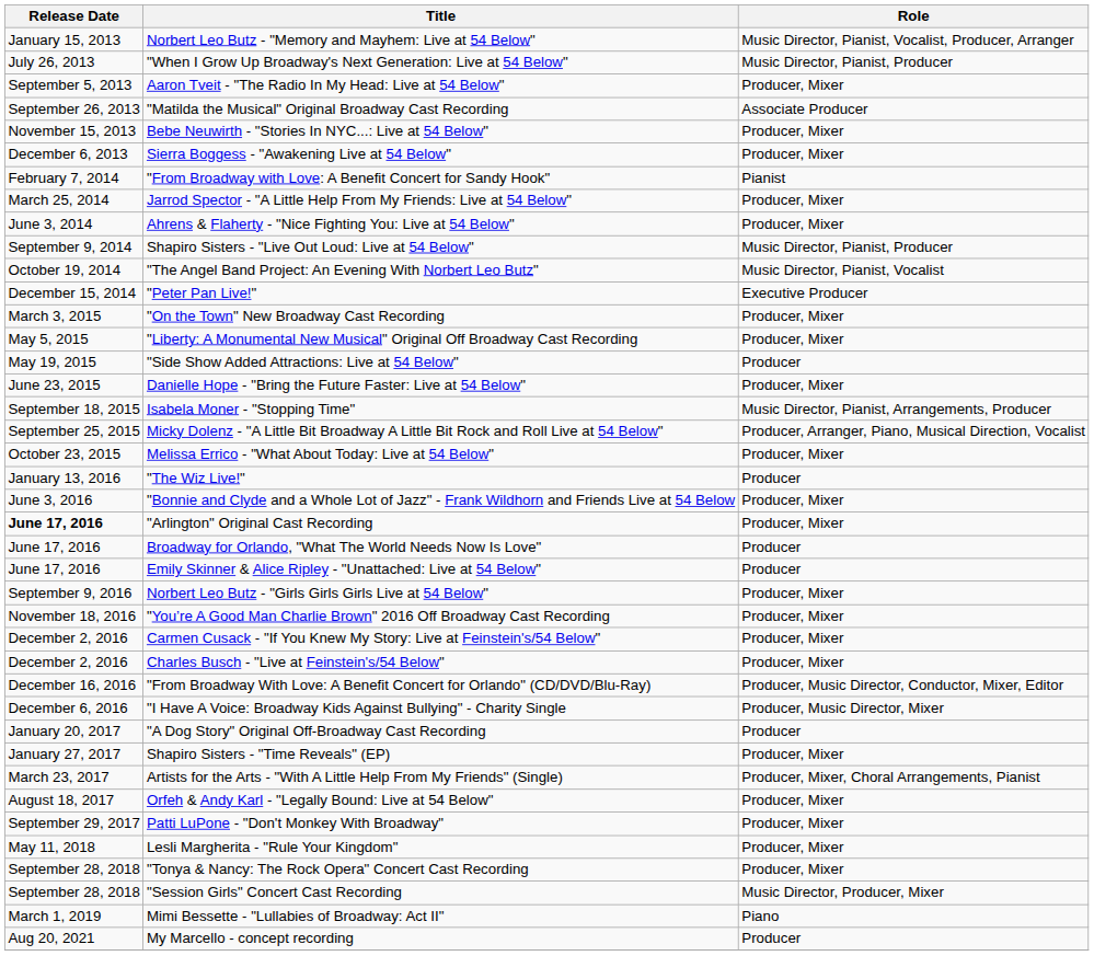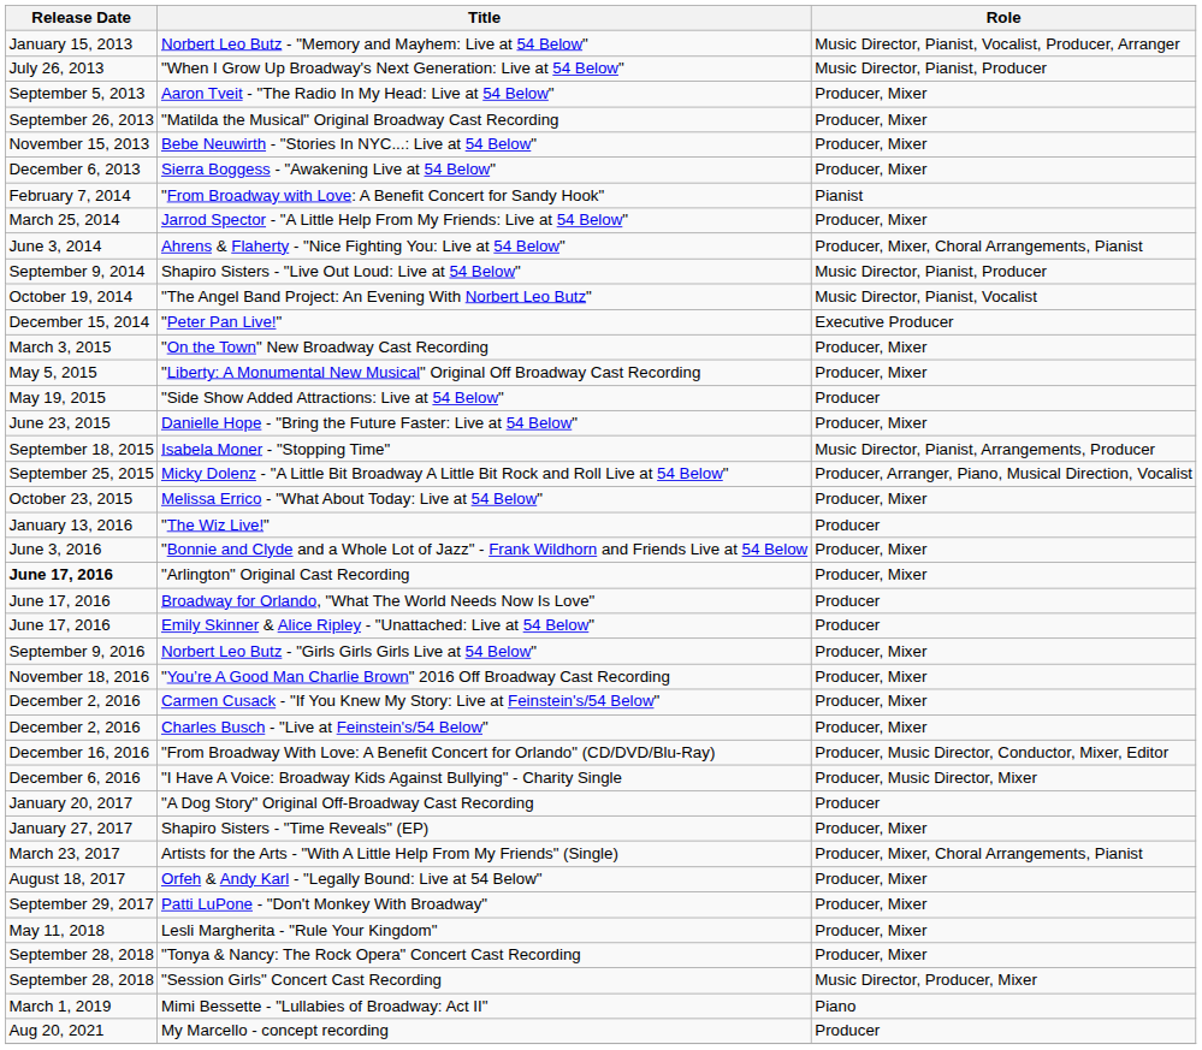"Matilda the Musical" Original Broadway Cast Recording | Role: Associate Producer -> Producer, Mixer
Ahrens & Flaherty - "Nice Fighting You: Live at 54 Below" | Role: Producer, Mixer -> Producer, Mixer, Choral Arrangements, Pianist
